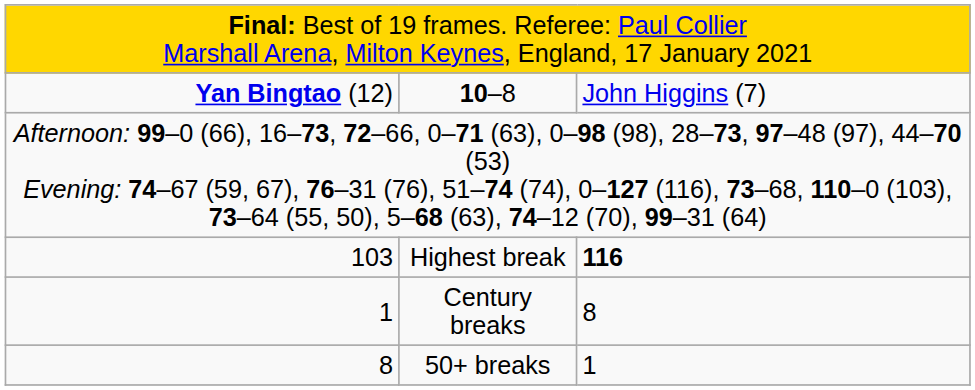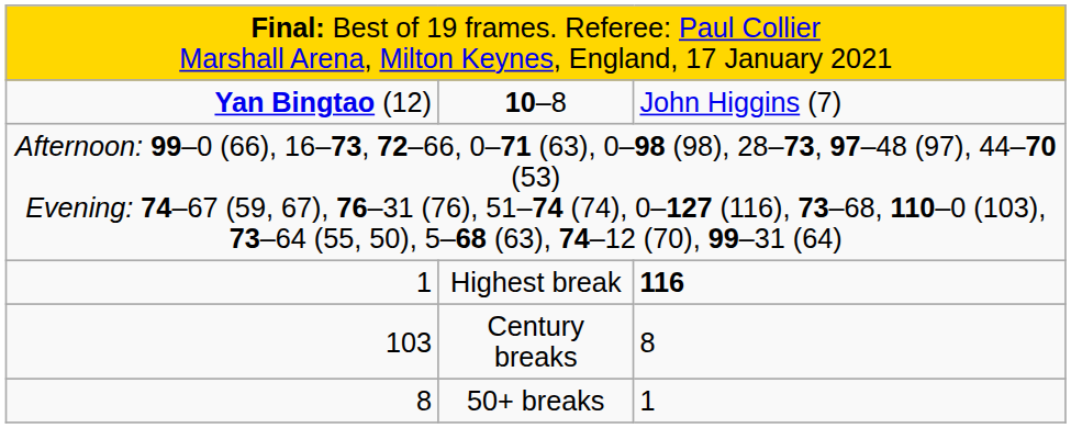Highest break | column 1: 103 -> 1
Century breaks | column 1: 1 -> 103
